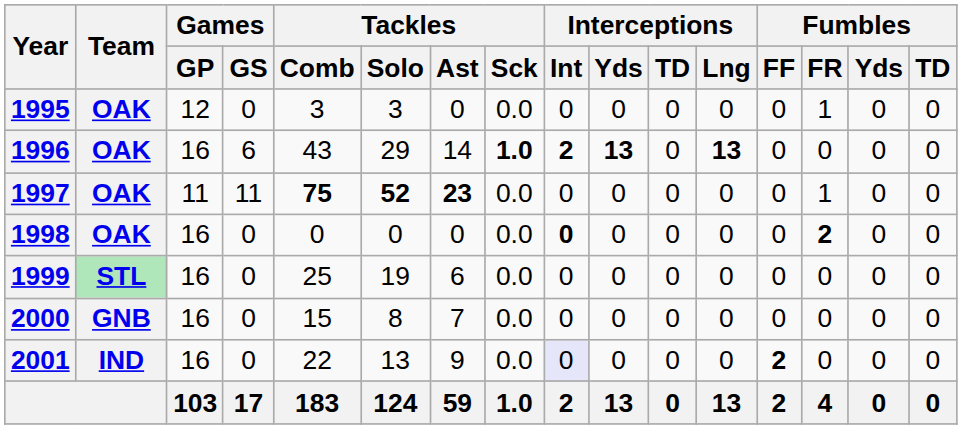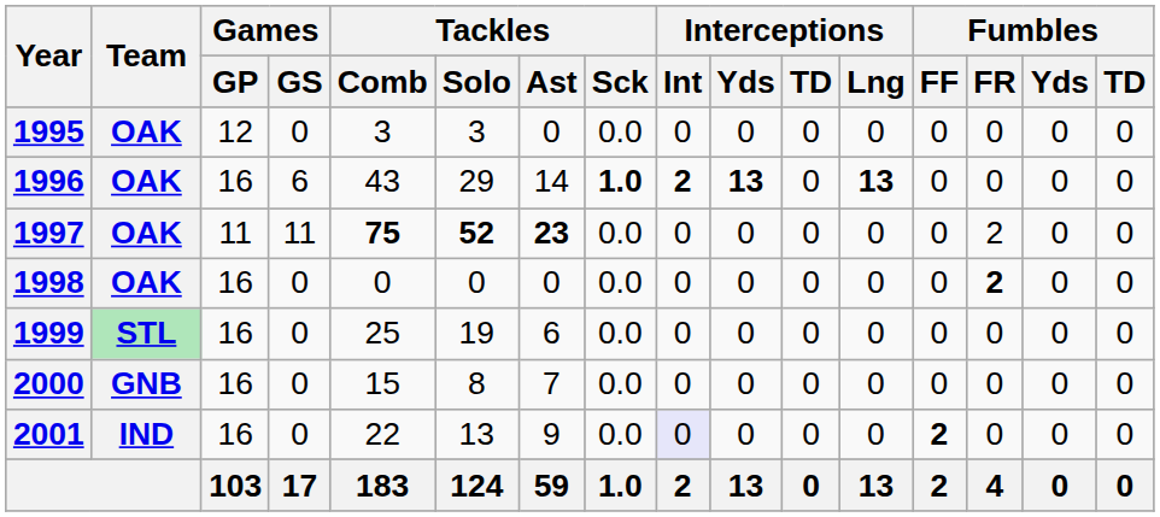1995 | Fumbles / FR: 1 -> 0
1997 | Fumbles / FR: 1 -> 2
1998 | Interceptions / Int: bold -> normal
